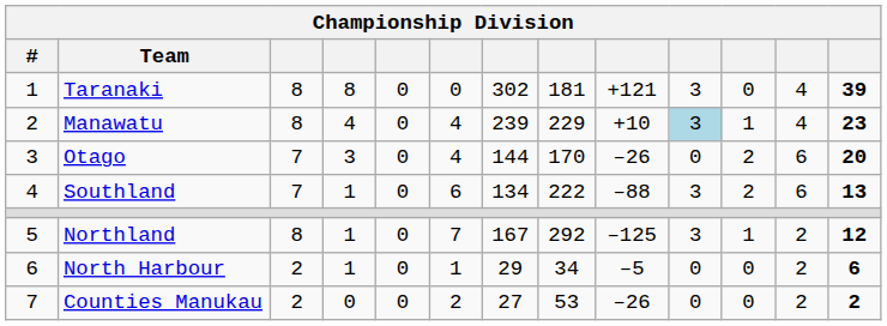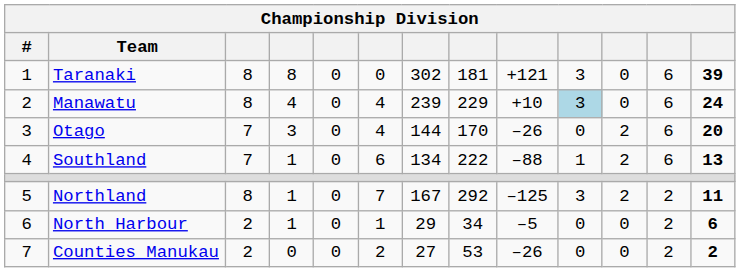Taranaki | column 12: 4 -> 6
Manawatu | column 11: 1 -> 0
Manawatu | column 12: 4 -> 6
Manawatu | column 13: 23 -> 24
Southland | column 10: 3 -> 1
Northland | column 11: 1 -> 2
Northland | column 13: 12 -> 11
